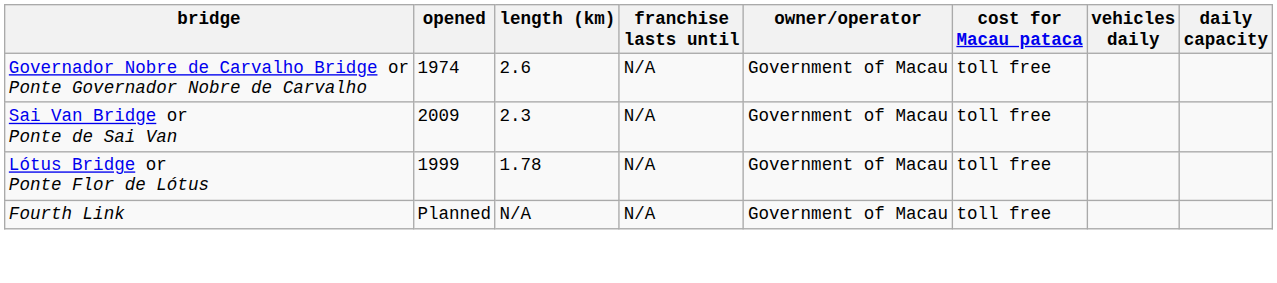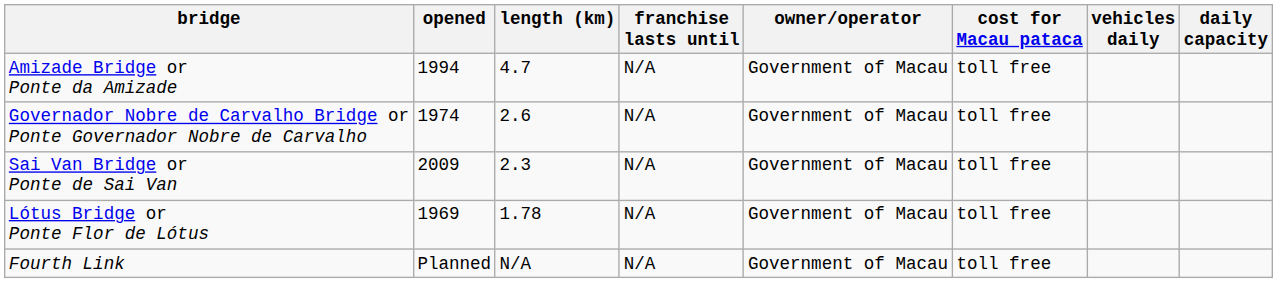+ row: Amizade Bridge or Ponte da Amizade | 1994 | 4.7 | N/A | Government of Macau | toll free
Lótus Bridge or Ponte Flor de Lótus | opened: 1999 -> 1969
